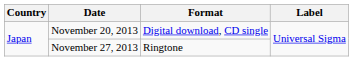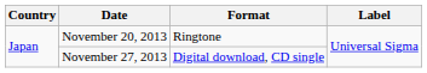November 20, 2013 | Format: Digital download, CD single -> Ringtone
November 27, 2013 | Format: Ringtone -> Digital download, CD single
